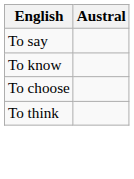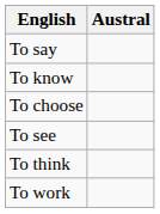+ row: To see
+ row: To work
